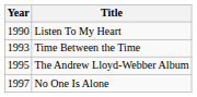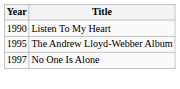- row: 1993 | Time Between the Time
